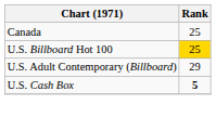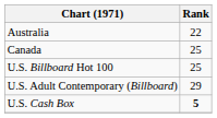+ row: Australia | 22
U.S. Billboard Hot 100 | Rank: gold background -> no background
